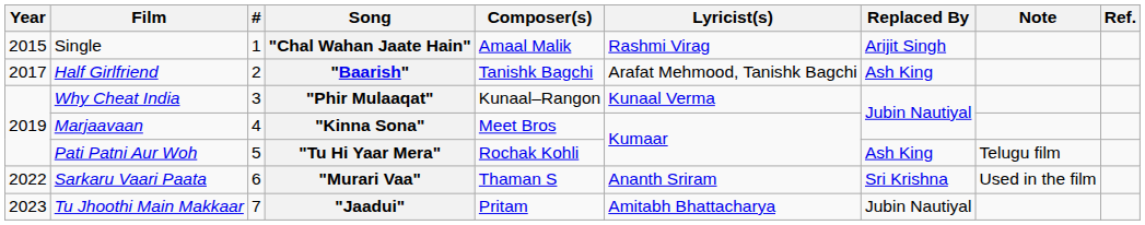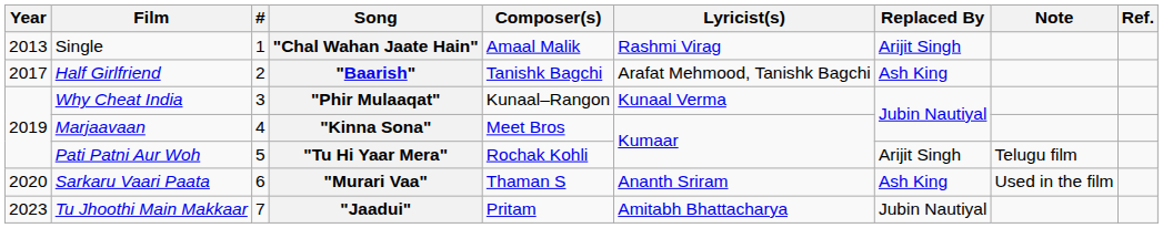"Chal Wahan Jaate Hain" | Year: 2015 -> 2013
"Tu Hi Yaar Mera" | Replaced By: Ash King -> Arijit Singh
"Murari Vaa" | Year: 2022 -> 2020
"Murari Vaa" | Replaced By: Sri Krishna -> Ash King
